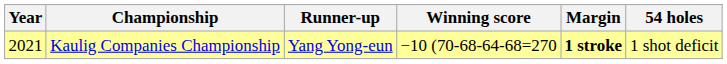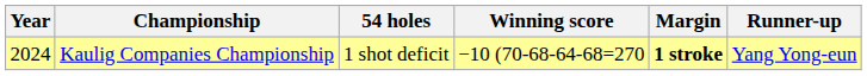columns swapped: 54 holes <-> Runner-up
Kaulig Companies Championship | Year: 2021 -> 2024
